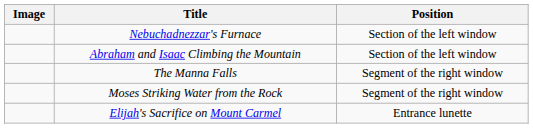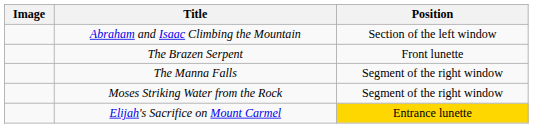- row: Nebuchadnezzar's Furnace | Section of the left window
+ row: The Brazen Serpent | Front lunette
Elijah's Sacrifice on Mount Carmel | Position: no background -> gold background
